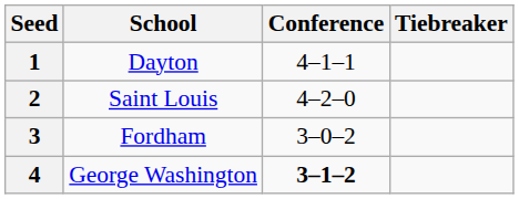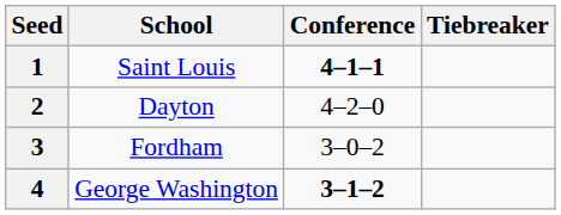1 | School: Dayton -> Saint Louis
1 | Conference: normal -> bold
2 | School: Saint Louis -> Dayton
